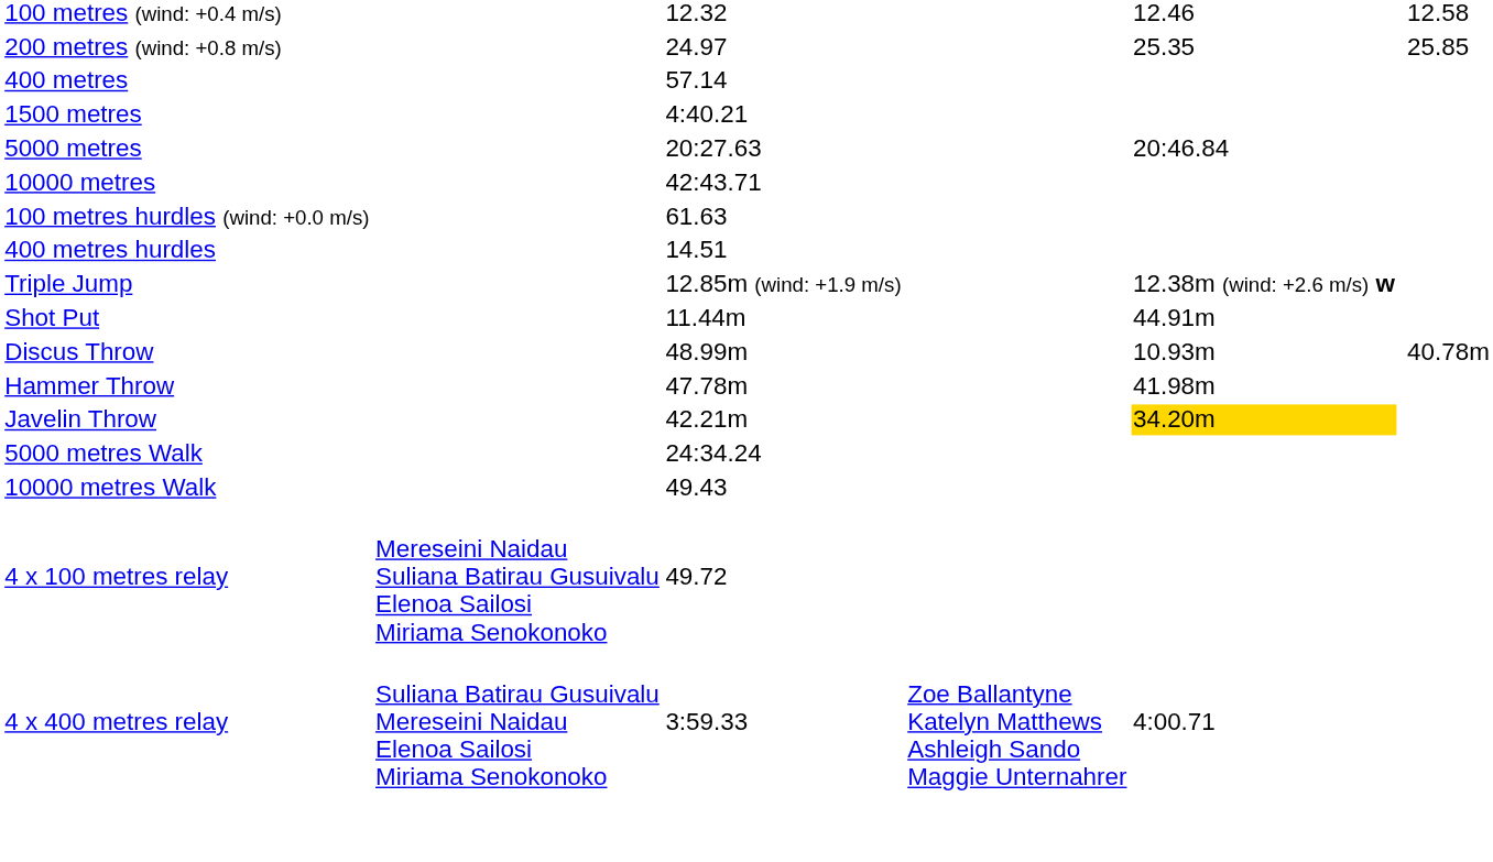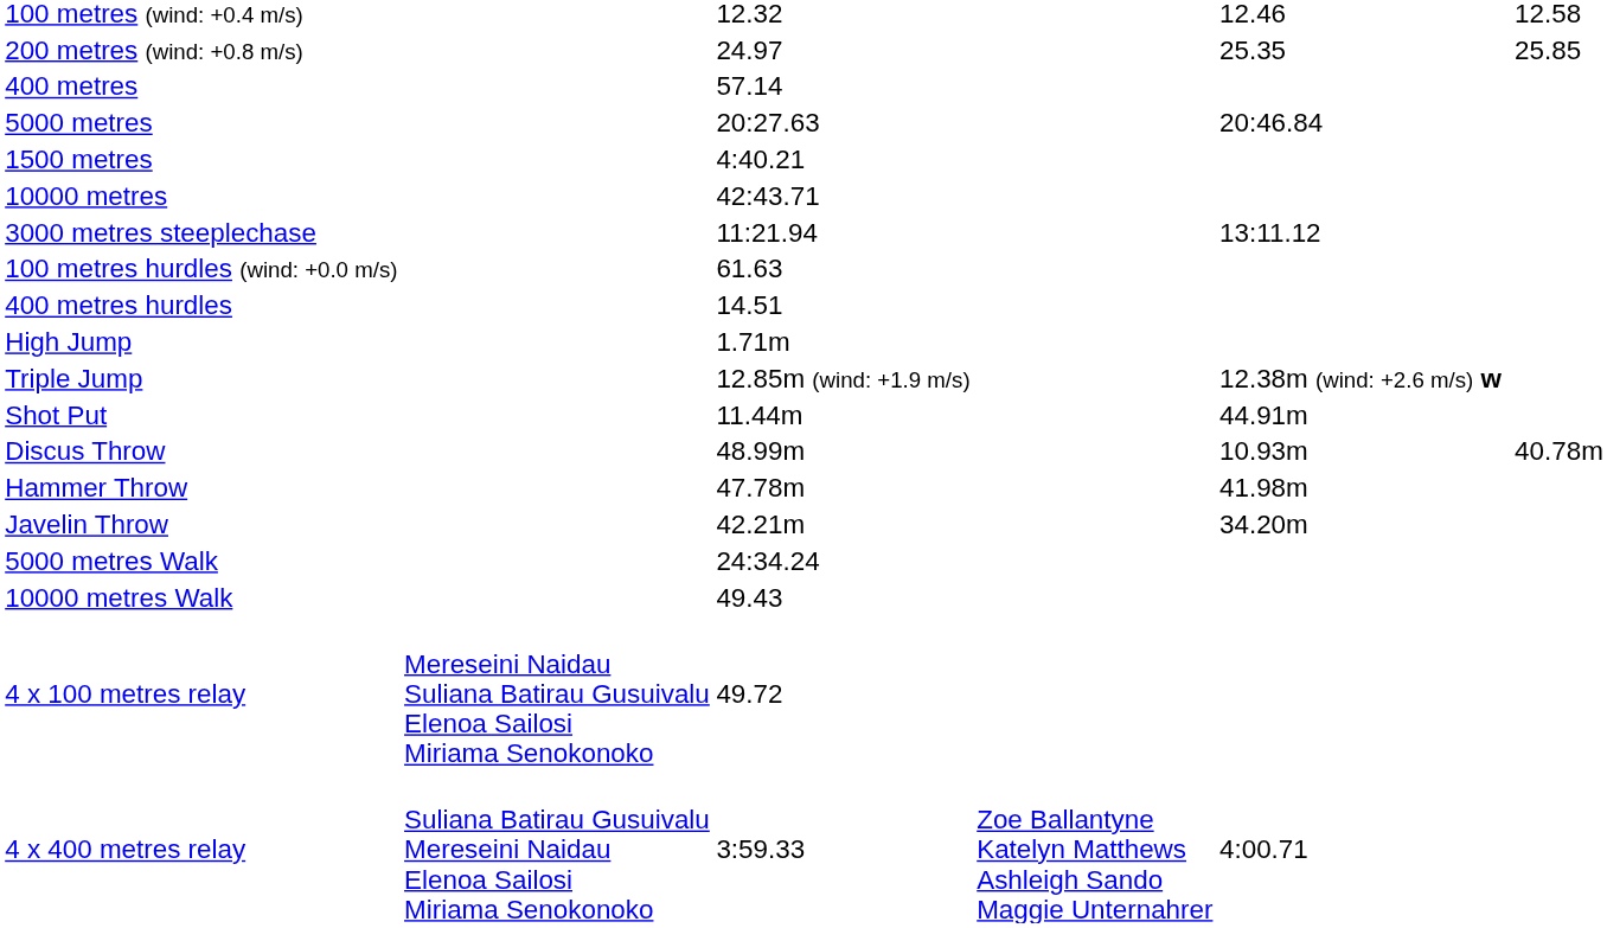rows swapped: 1500 metres <-> 5000 metres
+ row: 3000 metres steeplechase | 11:21.94 | 13:11.12
+ row: High Jump | 1.71m
Javelin Throw | column 5: gold background -> no background
